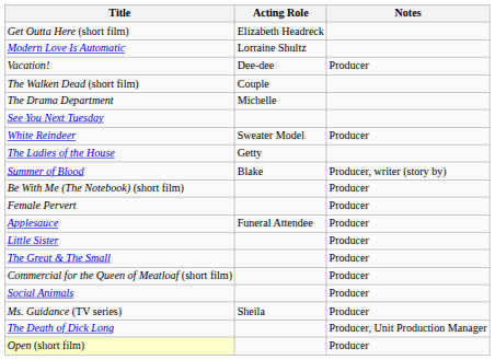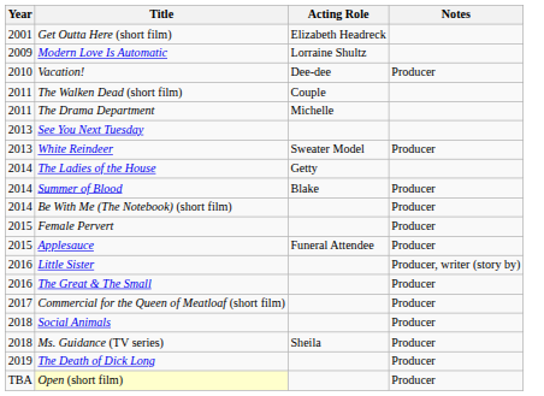+ column: Year | 2001 | 2009 | 2010 | 2011 | 2011 | 2013 | 2013 | 2014 | 2014 | 2014 | 2015 | 2015 | 2016 | 2016 | 2017 | 2018 | 2018 | 2019 | TBA
Summer of Blood | Notes: Producer, writer (story by) -> Producer
Little Sister | Notes: Producer -> Producer, writer (story by)
The Death of Dick Long | Notes: Producer, Unit Production Manager -> Producer
